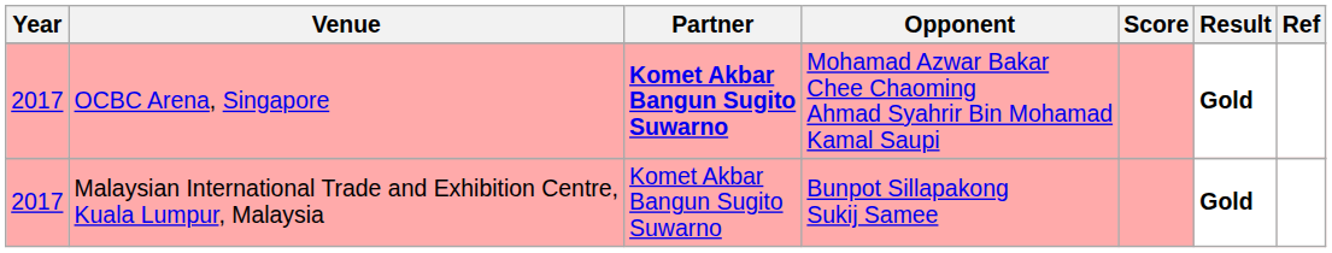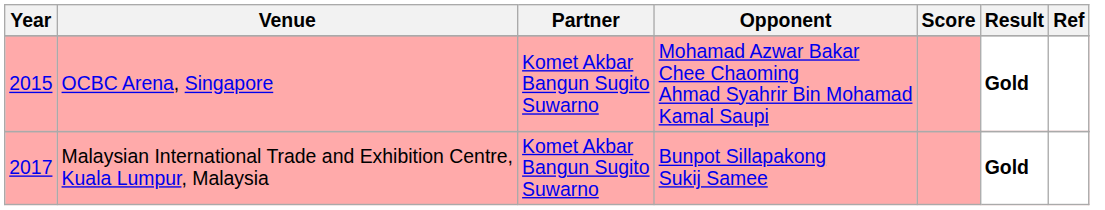OCBC Arena, Singapore | Year: 2017 -> 2015
OCBC Arena, Singapore | Partner: bold -> normal
